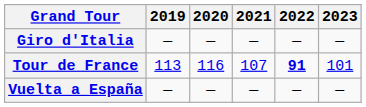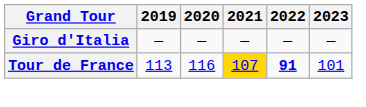Tour de France | 2021: no background -> gold background
- row: Vuelta a España | — | — | — | — | —
